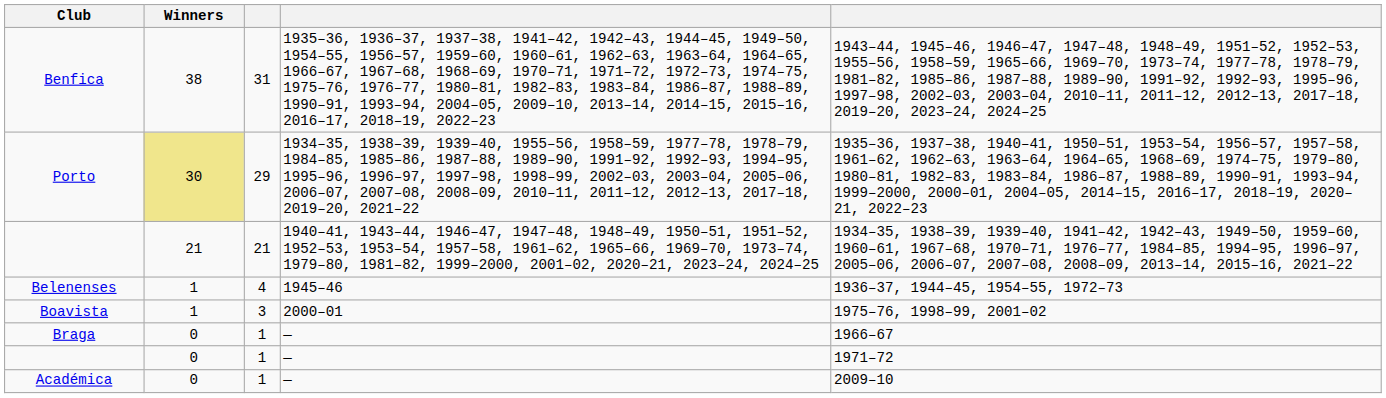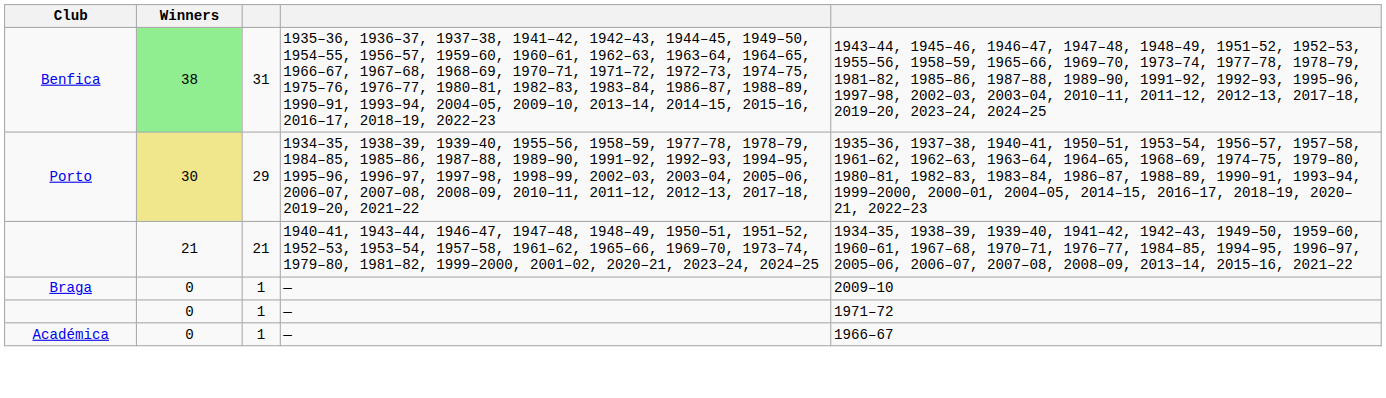Benfica | Winners: no background -> lightgreen background
- row: Belenenses | 1 | 4 | 1945–46 | 1936–37, 1944–45, 1954–55, 1972–73
- row: Boavista | 1 | 3 | 2000–01 | 1975–76, 1998–99, 2001–02
Braga | column 5: 1966–67 -> 2009–10
Académica | column 5: 2009–10 -> 1966–67
